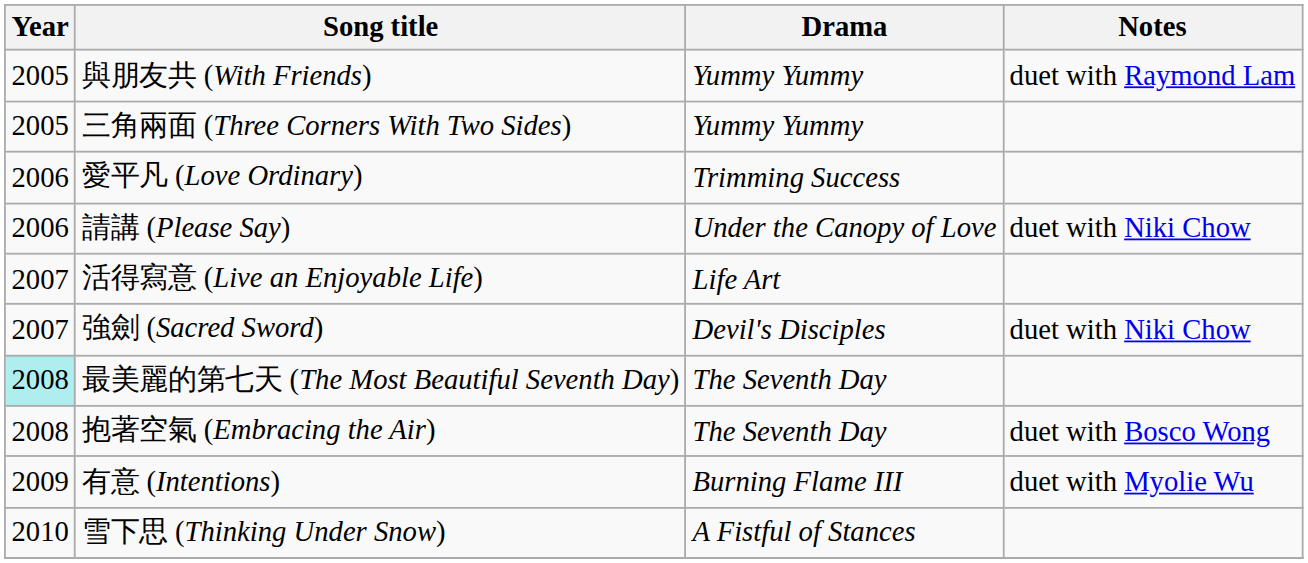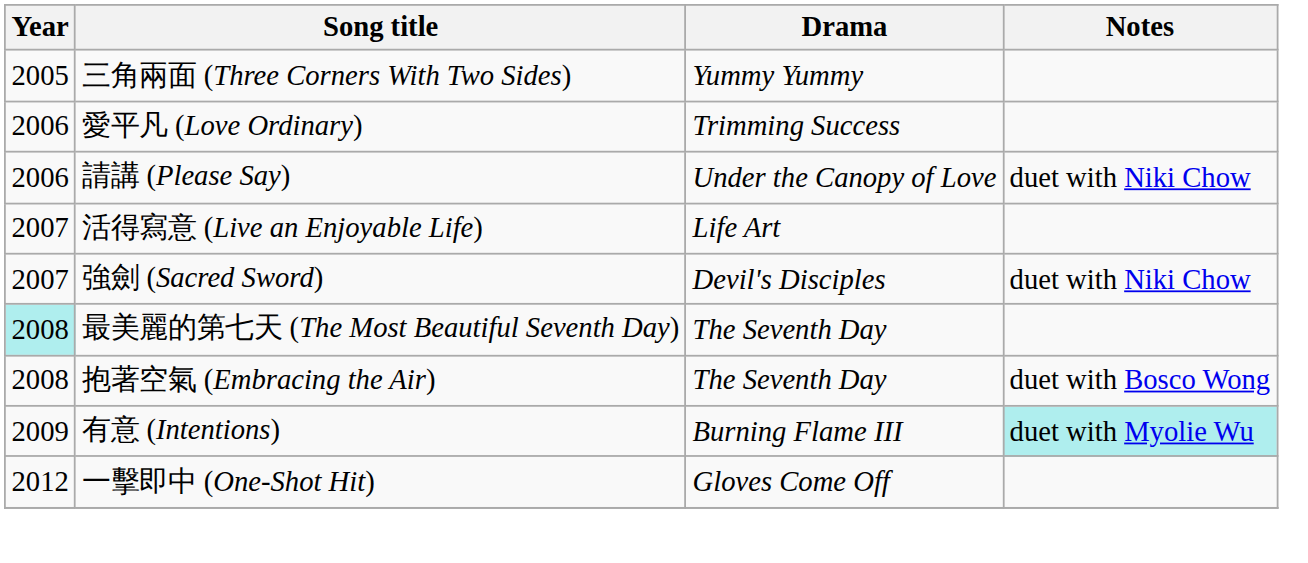- row: 2005 | 與朋友共 (With Friends) | Yummy Yummy | duet with Raymond Lam
有意 (Intentions) | Notes: no background -> paleturquoise background
- row: 2010 | 雪下思 (Thinking Under Snow) | A Fistful of Stances
+ row: 2012 | 一擊即中 (One-Shot Hit) | Gloves Come Off
